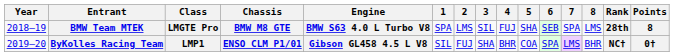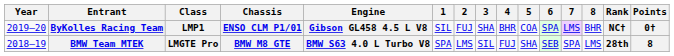rows swapped: BMW Team MTEK <-> ByKolles Racing Team
